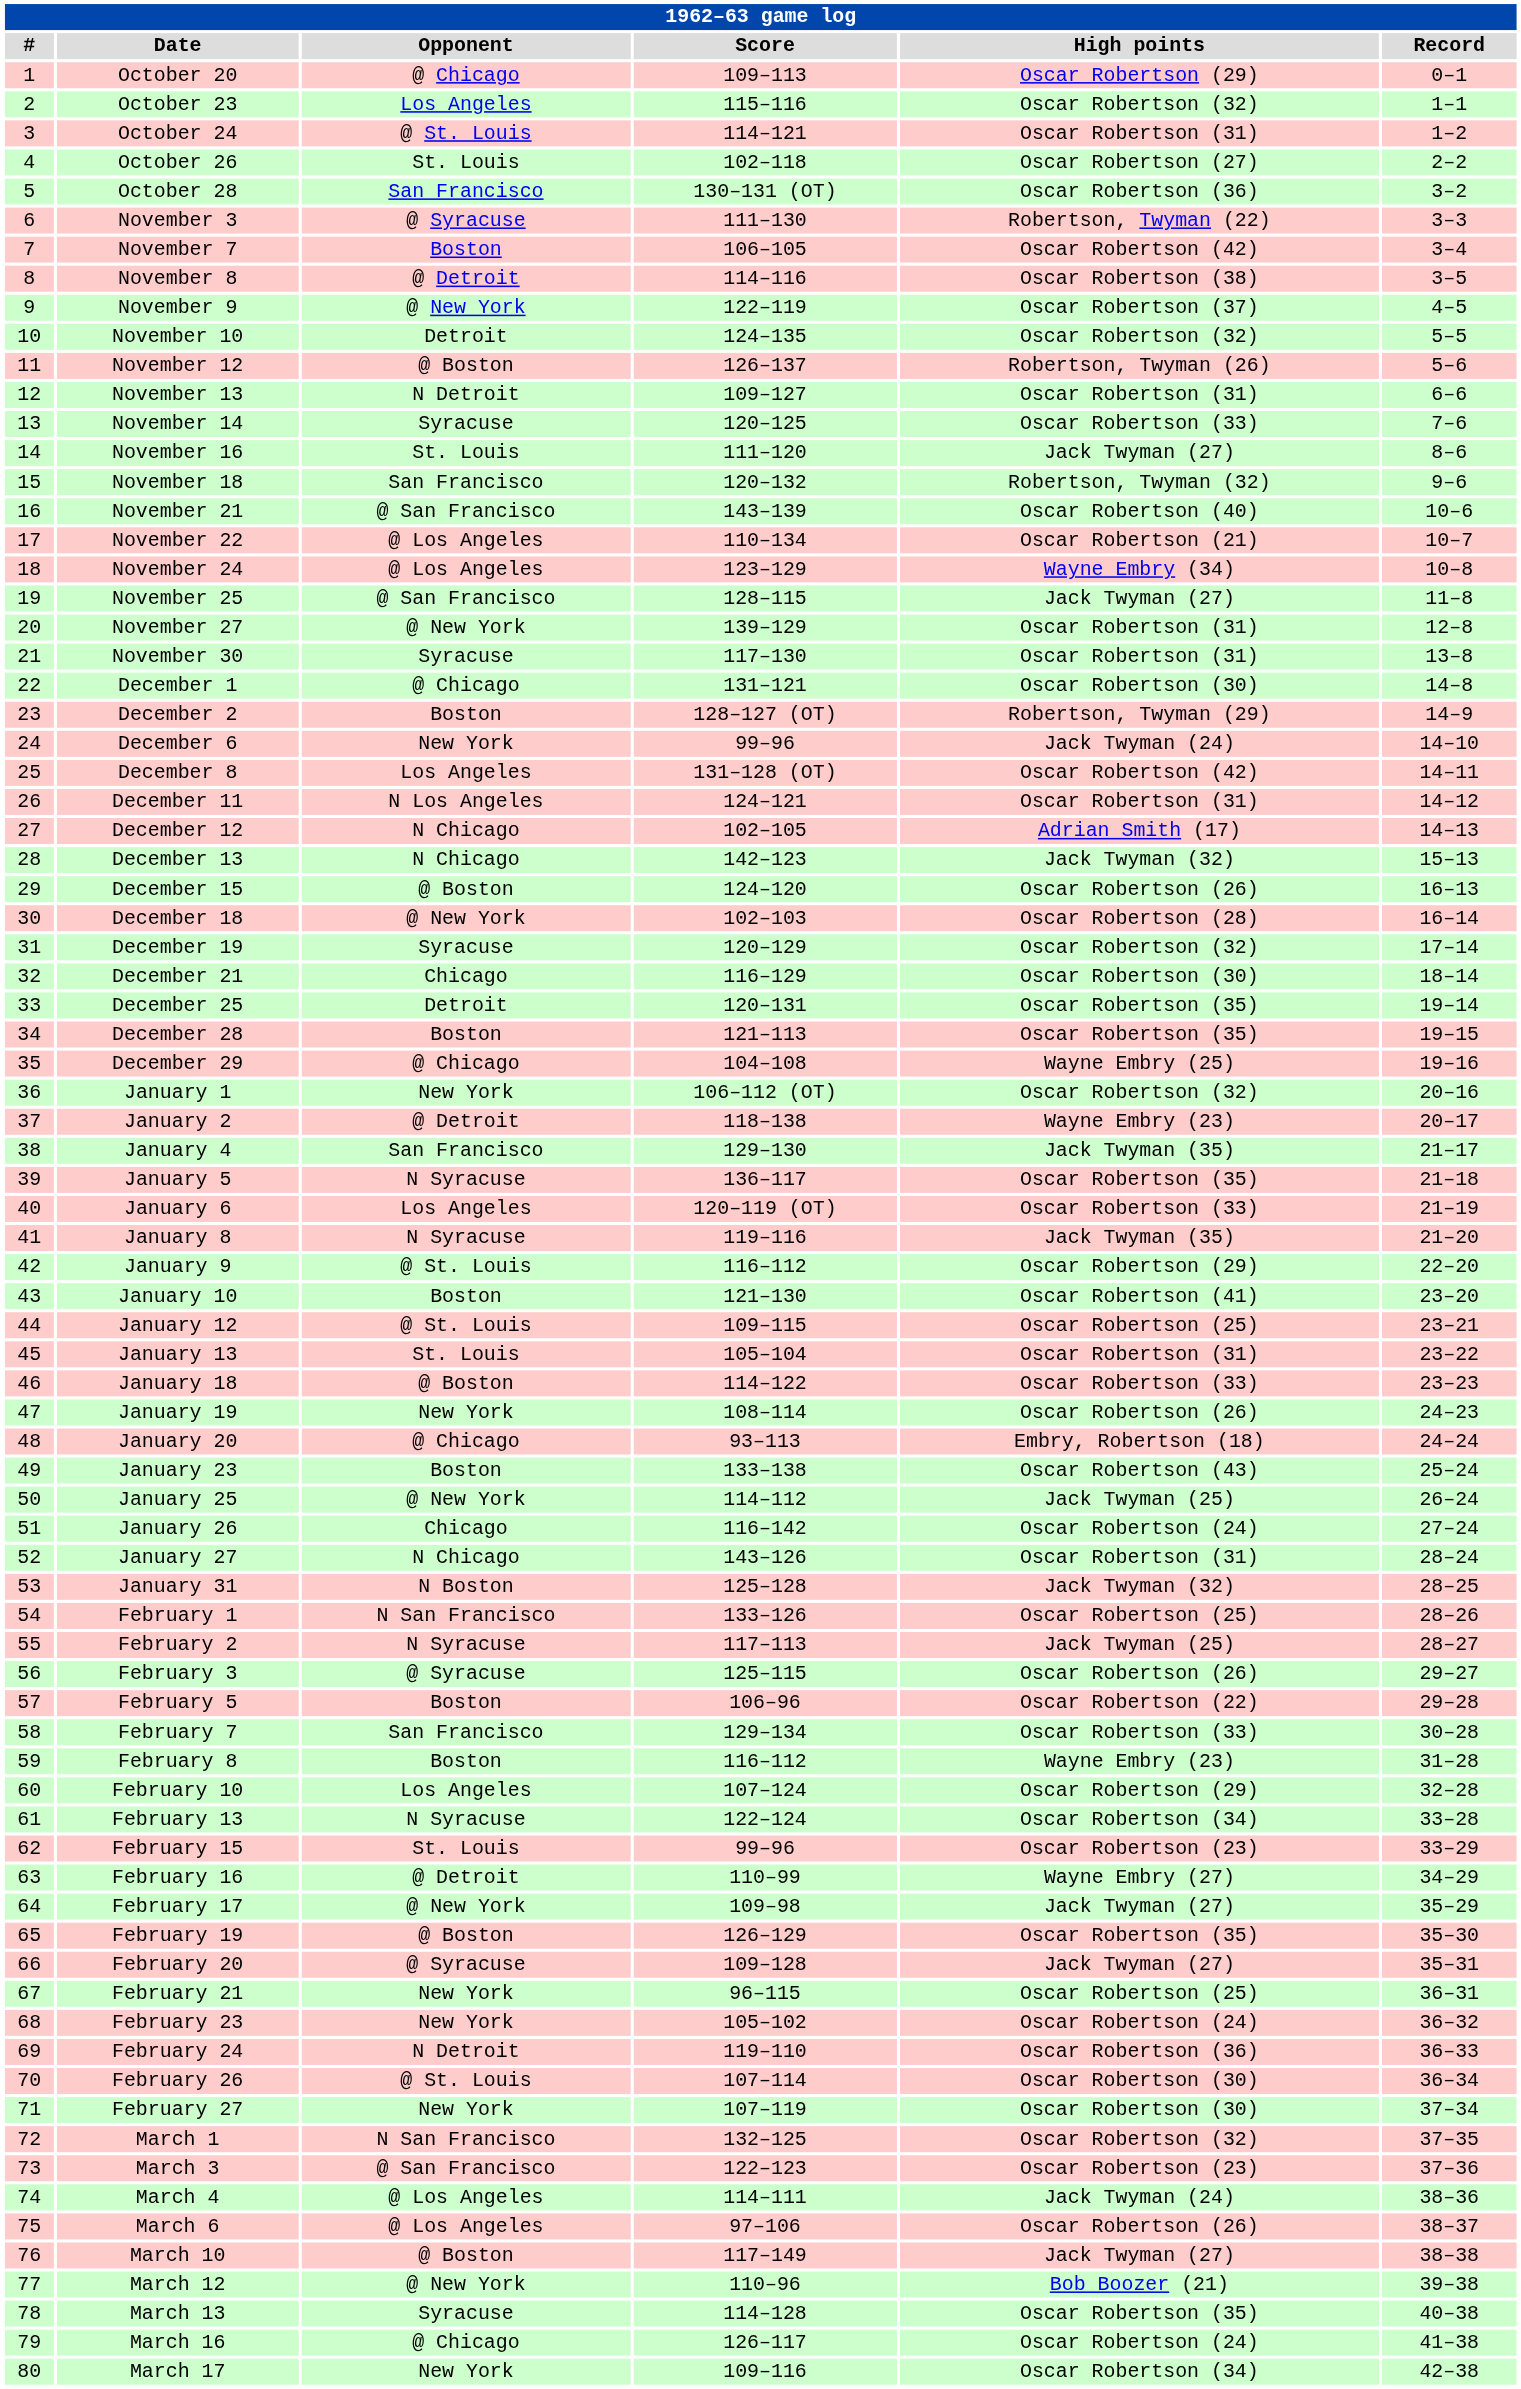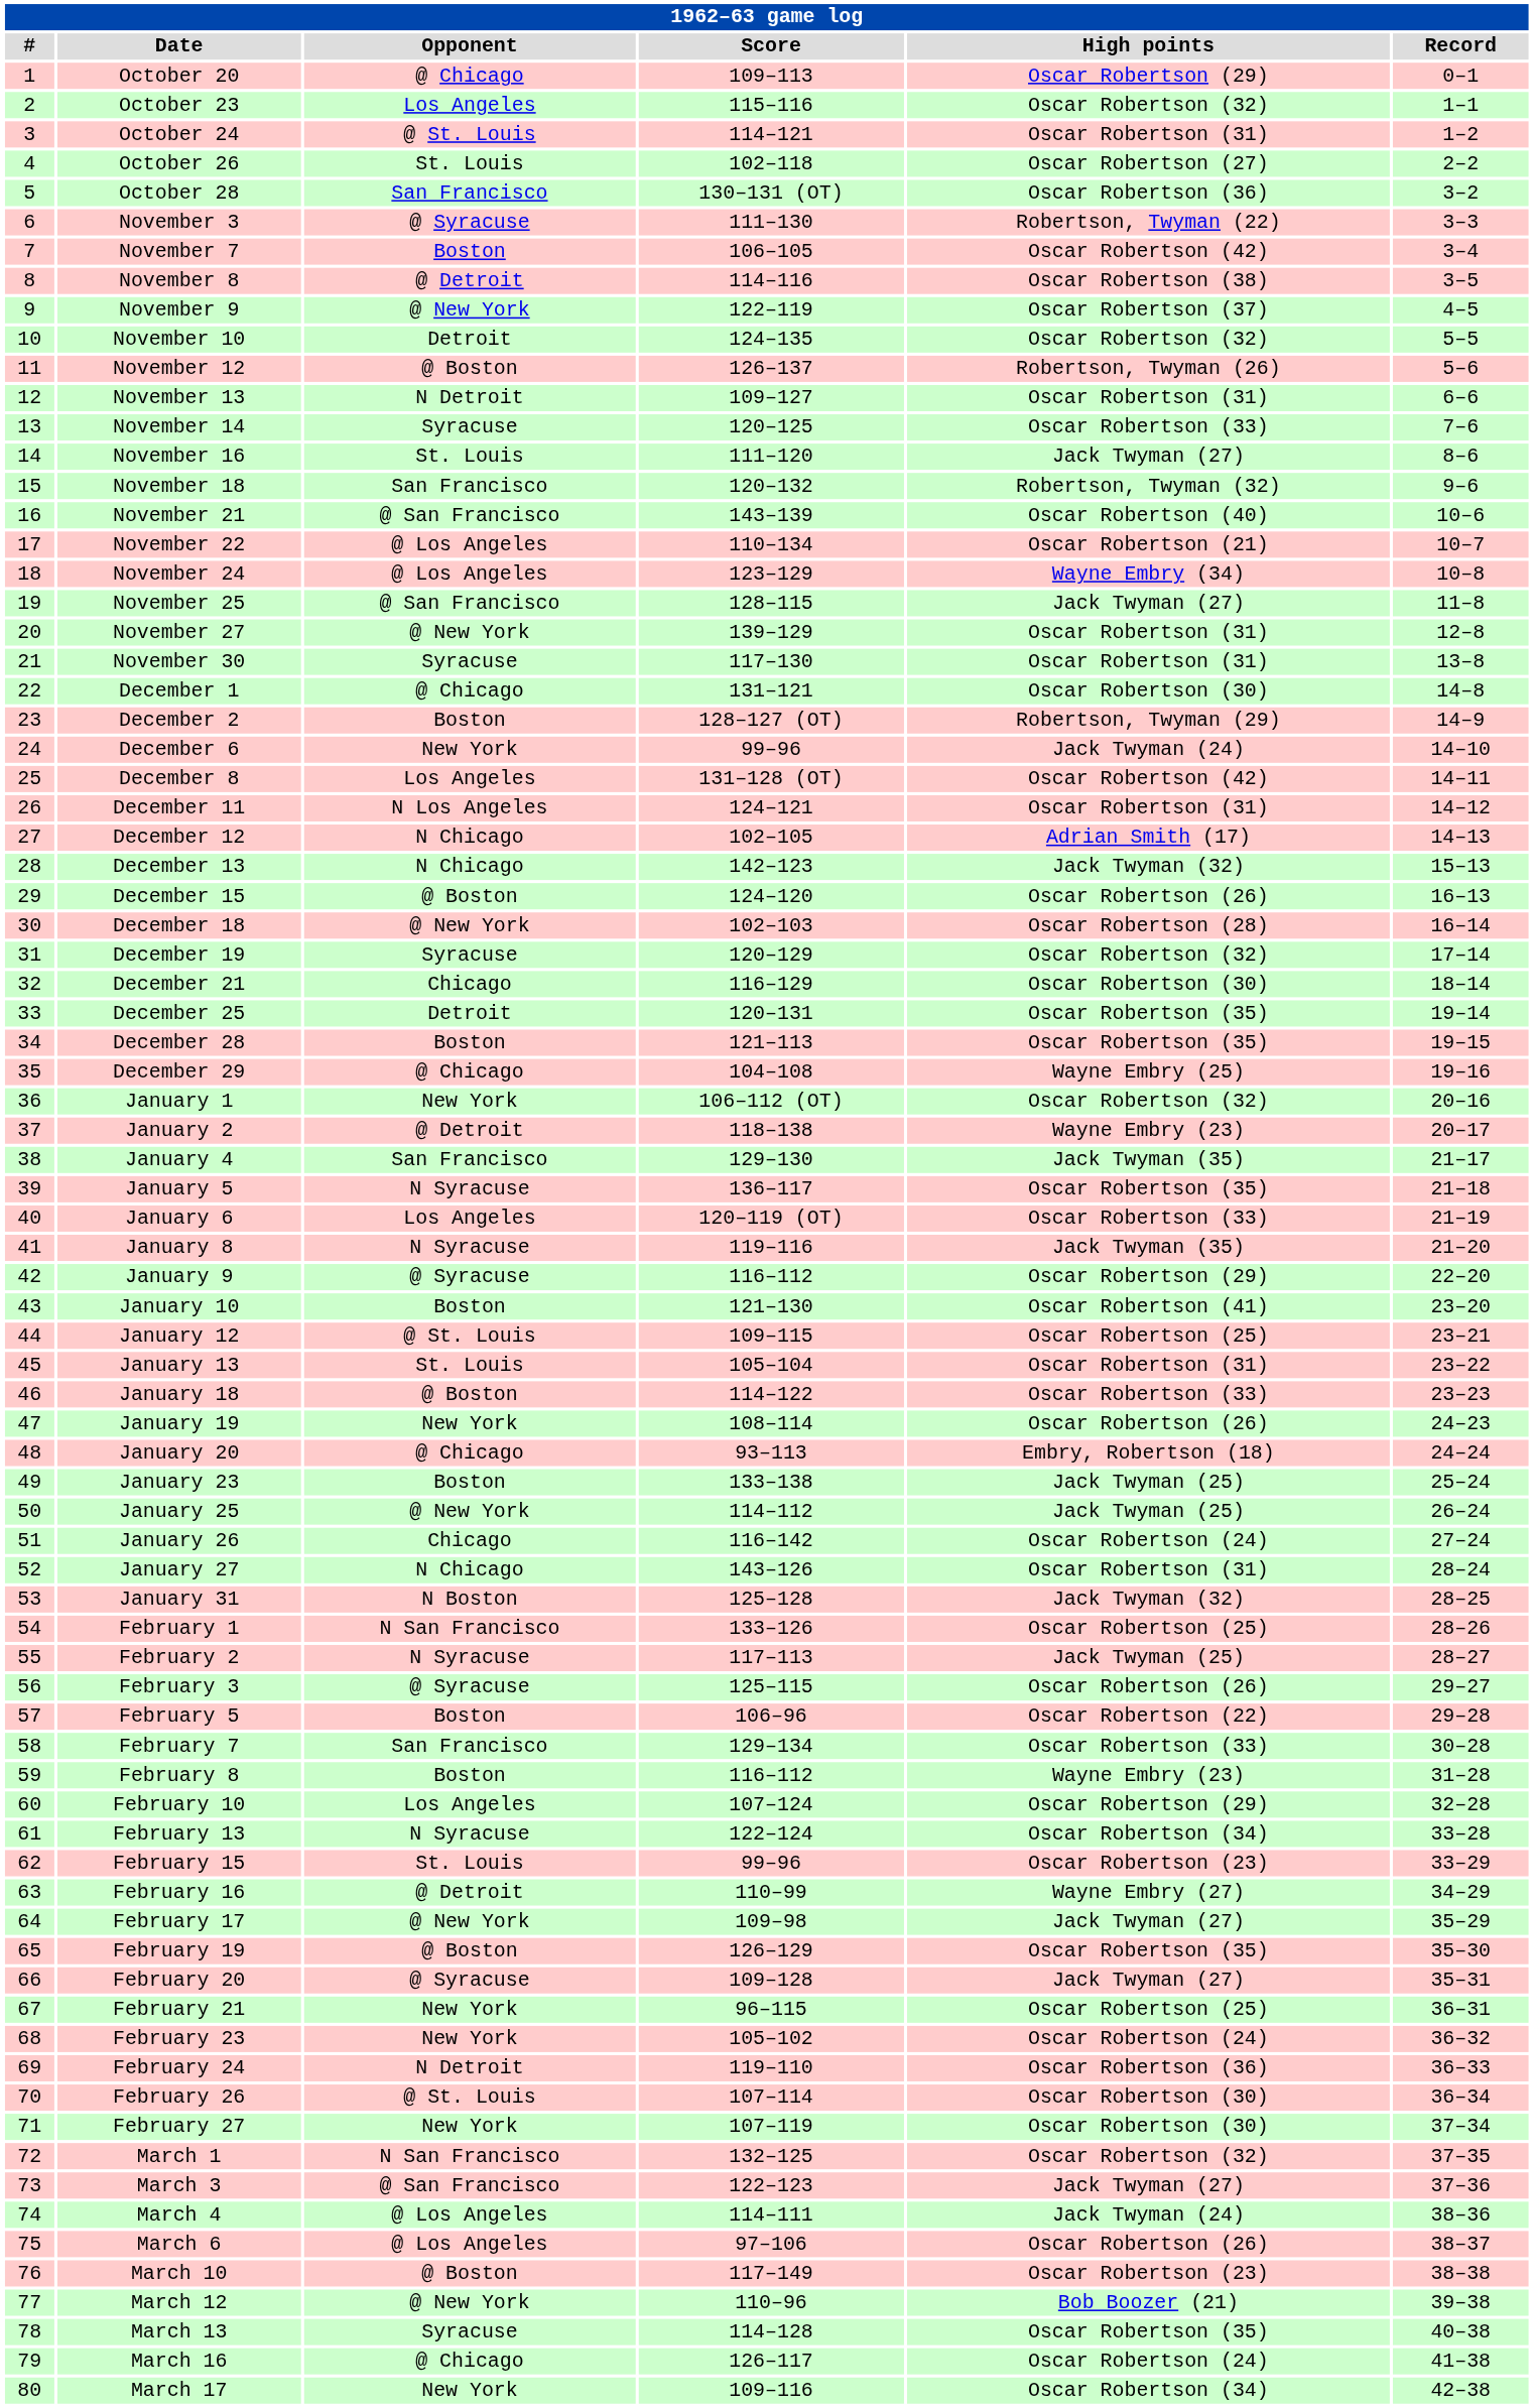January 9 | Opponent: @ St. Louis -> @ Syracuse
January 23 | High points: Oscar Robertson (43) -> Jack Twyman (25)
March 3 | High points: Oscar Robertson (23) -> Jack Twyman (27)
March 10 | High points: Jack Twyman (27) -> Oscar Robertson (23)
